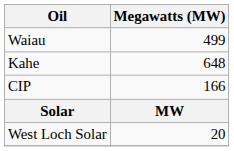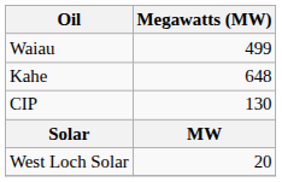CIP | Megawatts (MW): 166 -> 130
